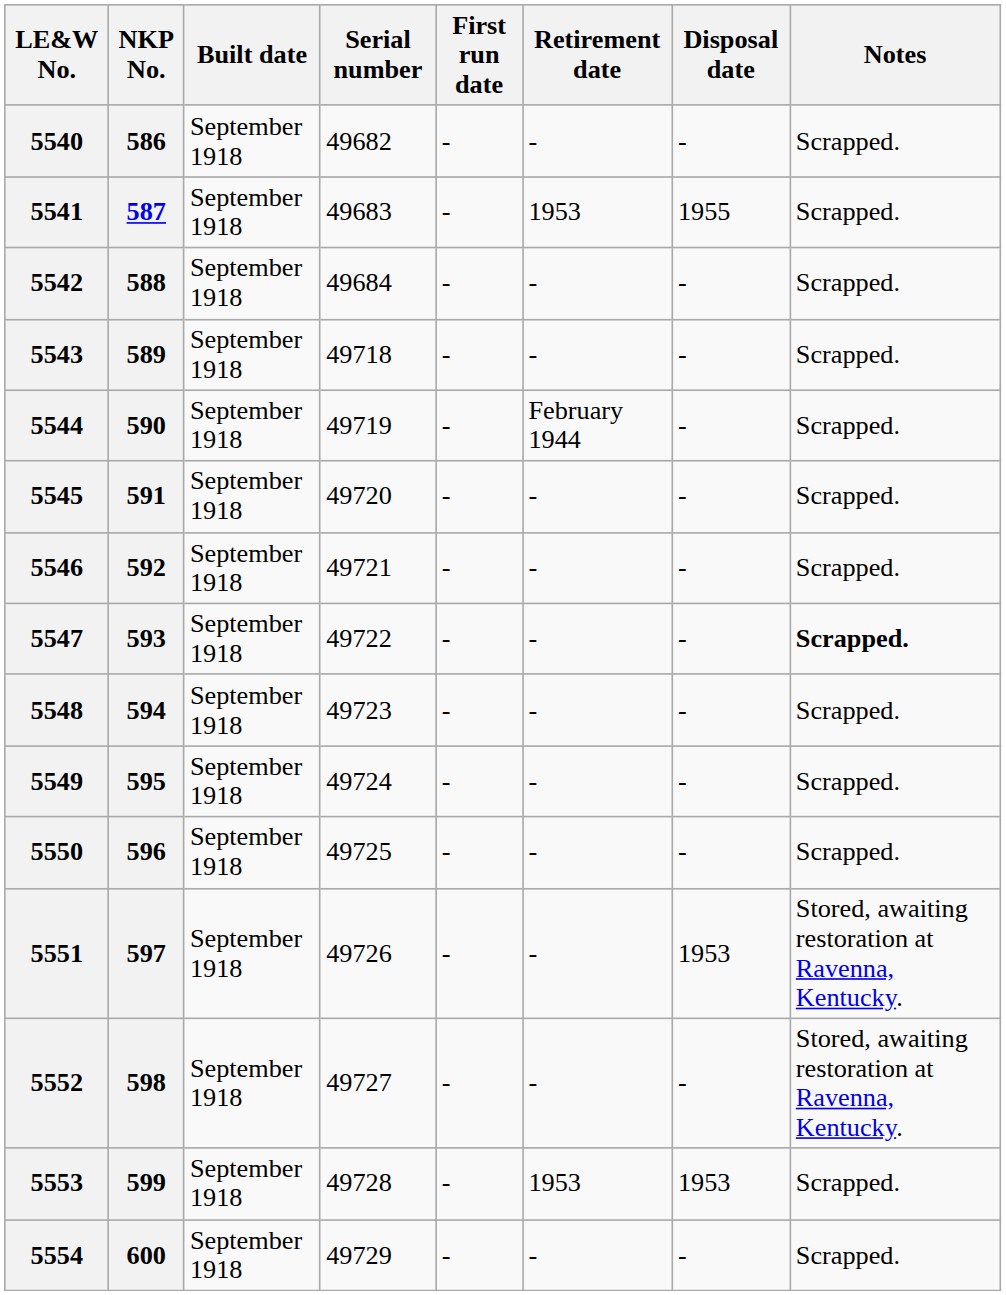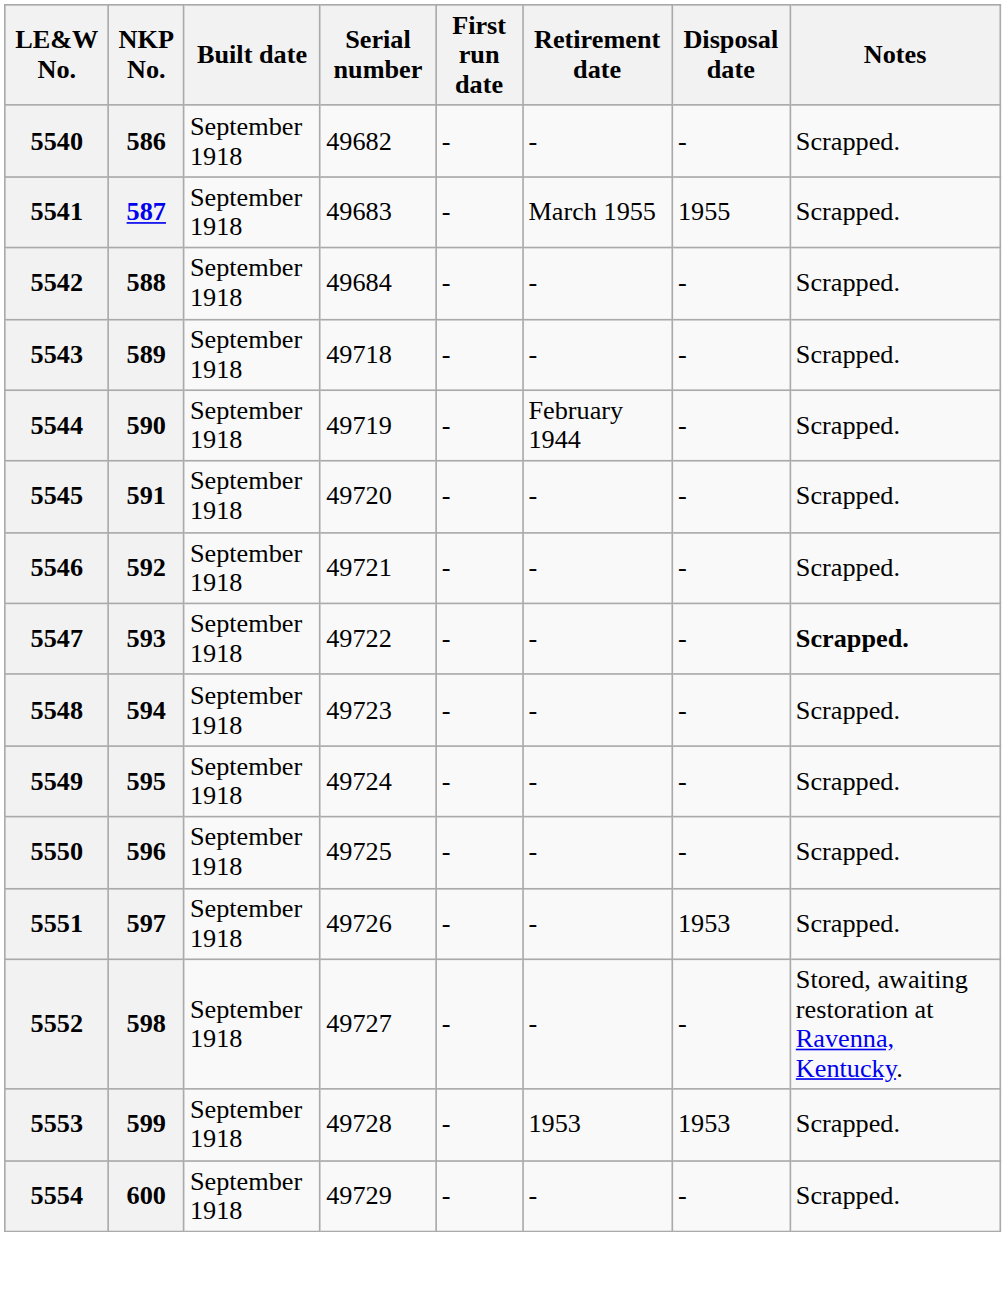5541 | Retirement date: 1953 -> March 1955
5551 | Notes: Stored, awaiting restoration at Ravenna, Kentucky. -> Scrapped.
